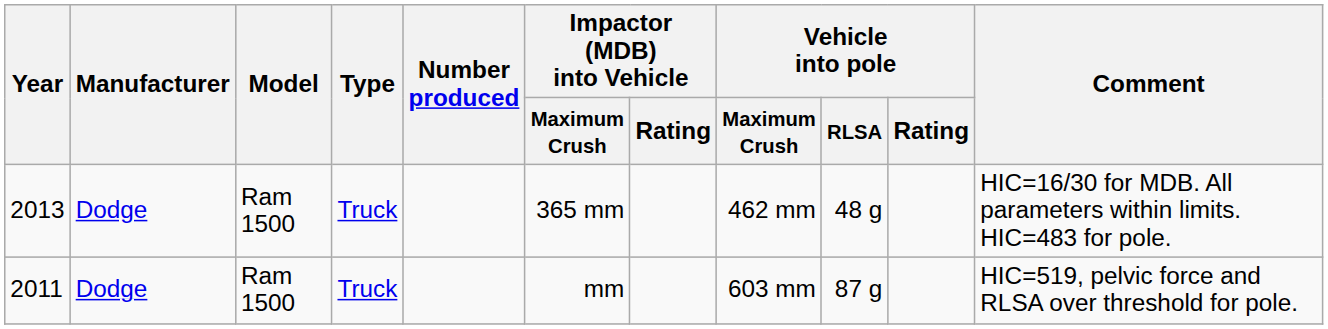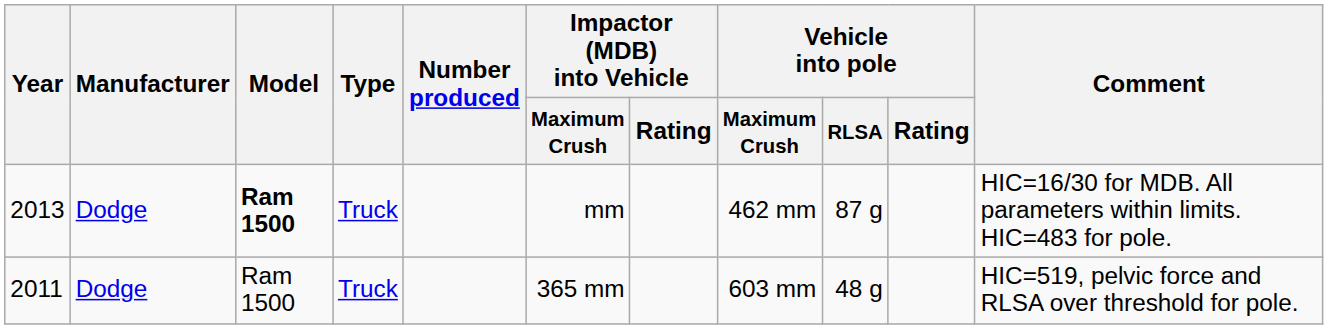2013 | Model: normal -> bold
2013 | Impactor (MDB) into Vehicle / Maximum Crush: 365 mm -> mm
2013 | Vehicle into pole / RLSA: 48 g -> 87 g
2011 | Impactor (MDB) into Vehicle / Maximum Crush: mm -> 365 mm
2011 | Vehicle into pole / RLSA: 87 g -> 48 g
